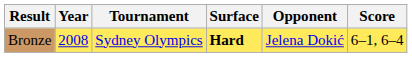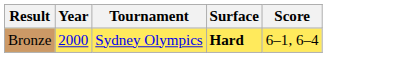- column: Opponent | Jelena Dokić
Bronze | Year: 2008 -> 2000
